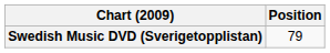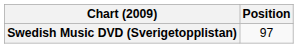Swedish Music DVD (Sverigetopplistan) | Position: 79 -> 97
